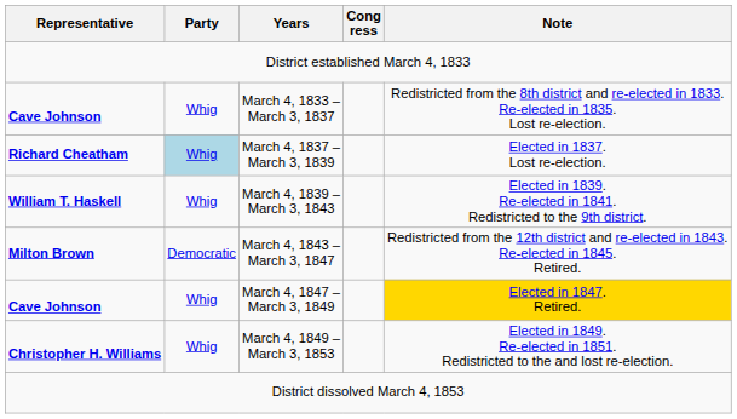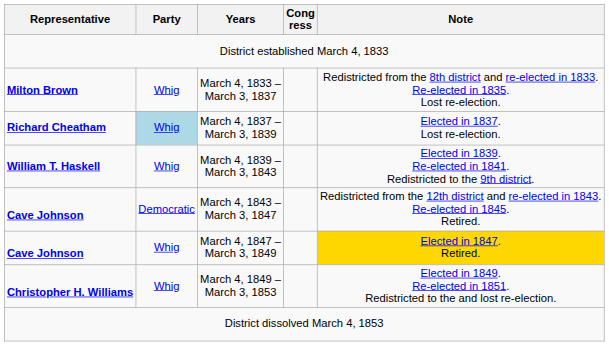March 4, 1833 – March 3, 1837 | Representative: Cave Johnson -> Milton Brown
March 4, 1843 – March 3, 1847 | Representative: Milton Brown -> Cave Johnson
